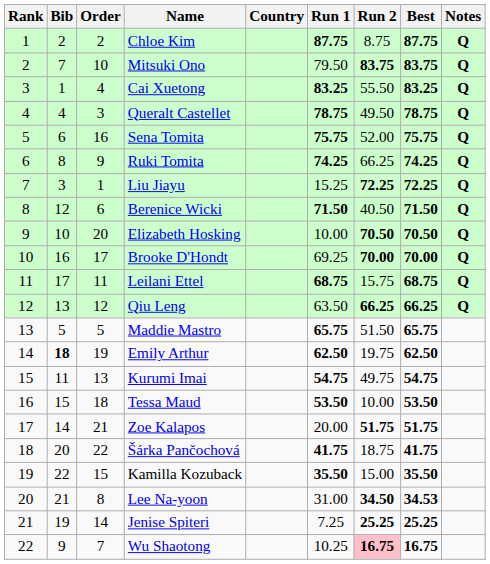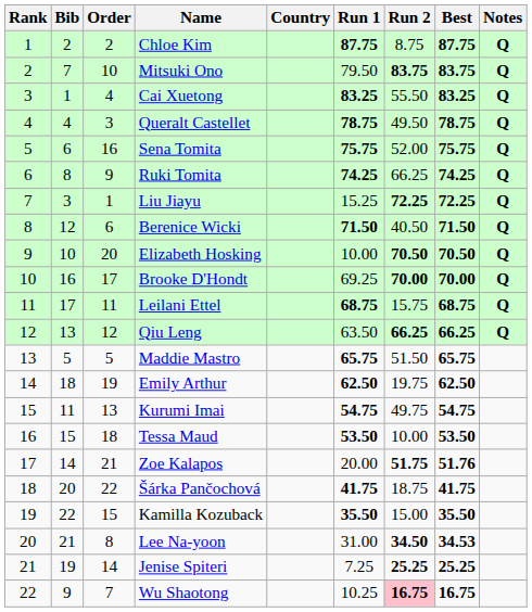Emily Arthur | Bib: bold -> normal
Zoe Kalapos | Best: 51.75 -> 51.76
